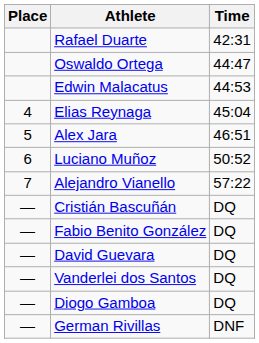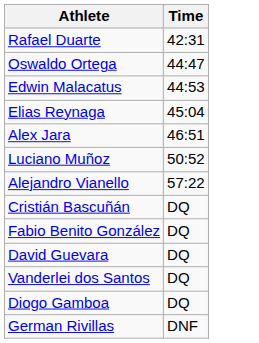- column: Place | 4 | 5 | 6 | 7 | — | — | — | — | — | —
